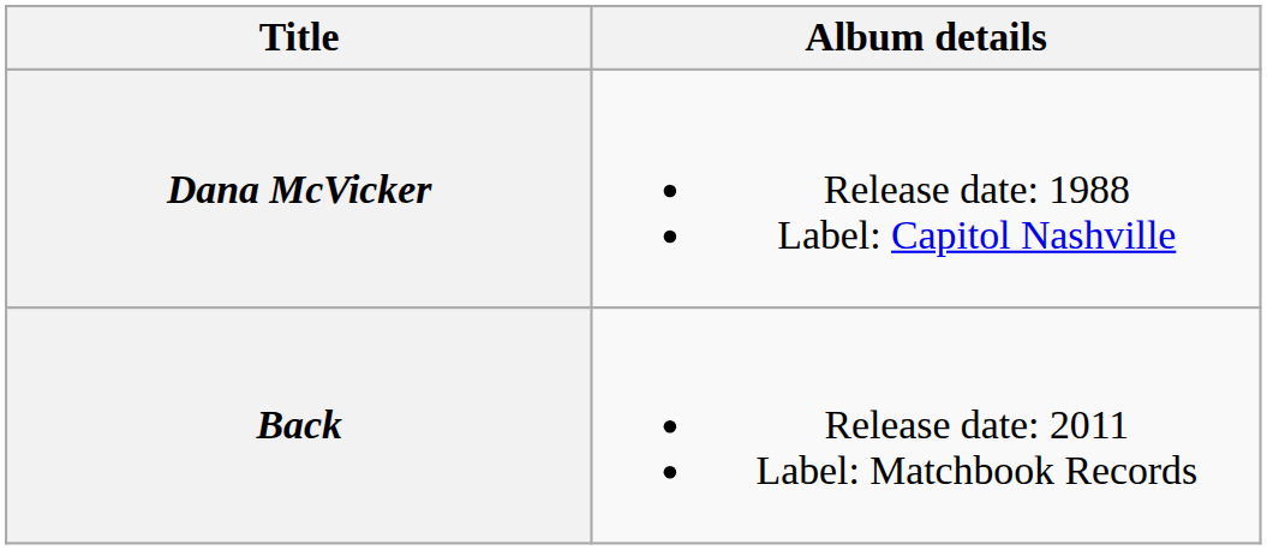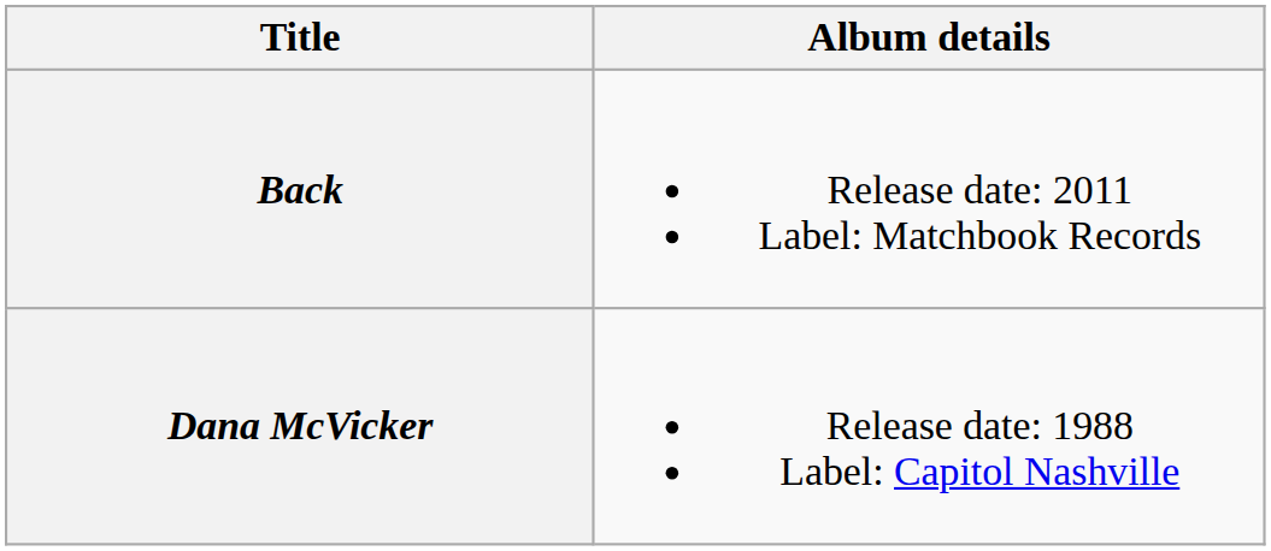rows swapped: Dana McVicker <-> Back
